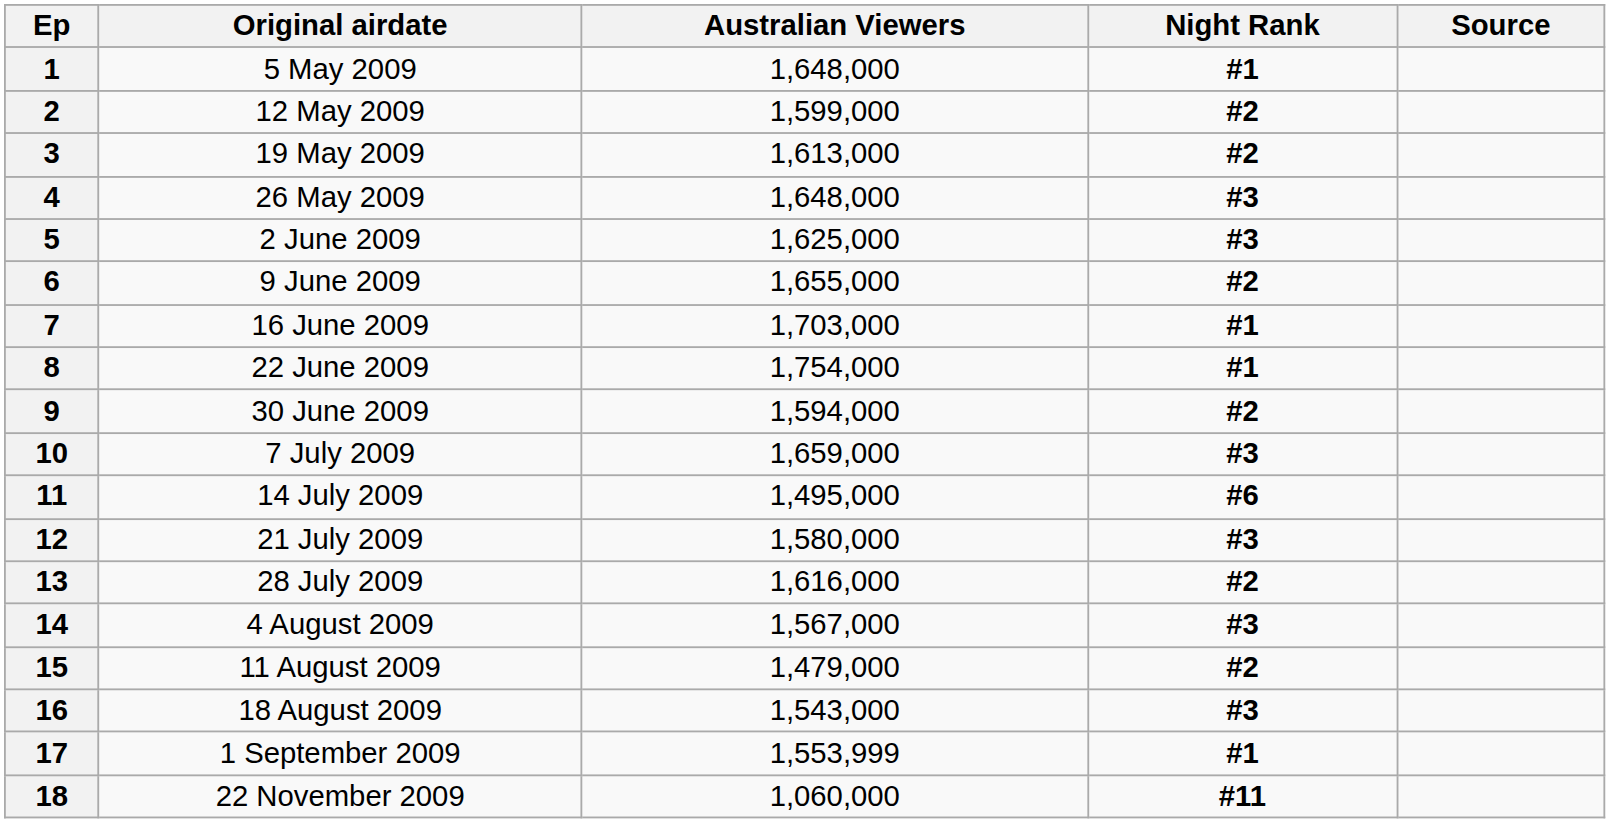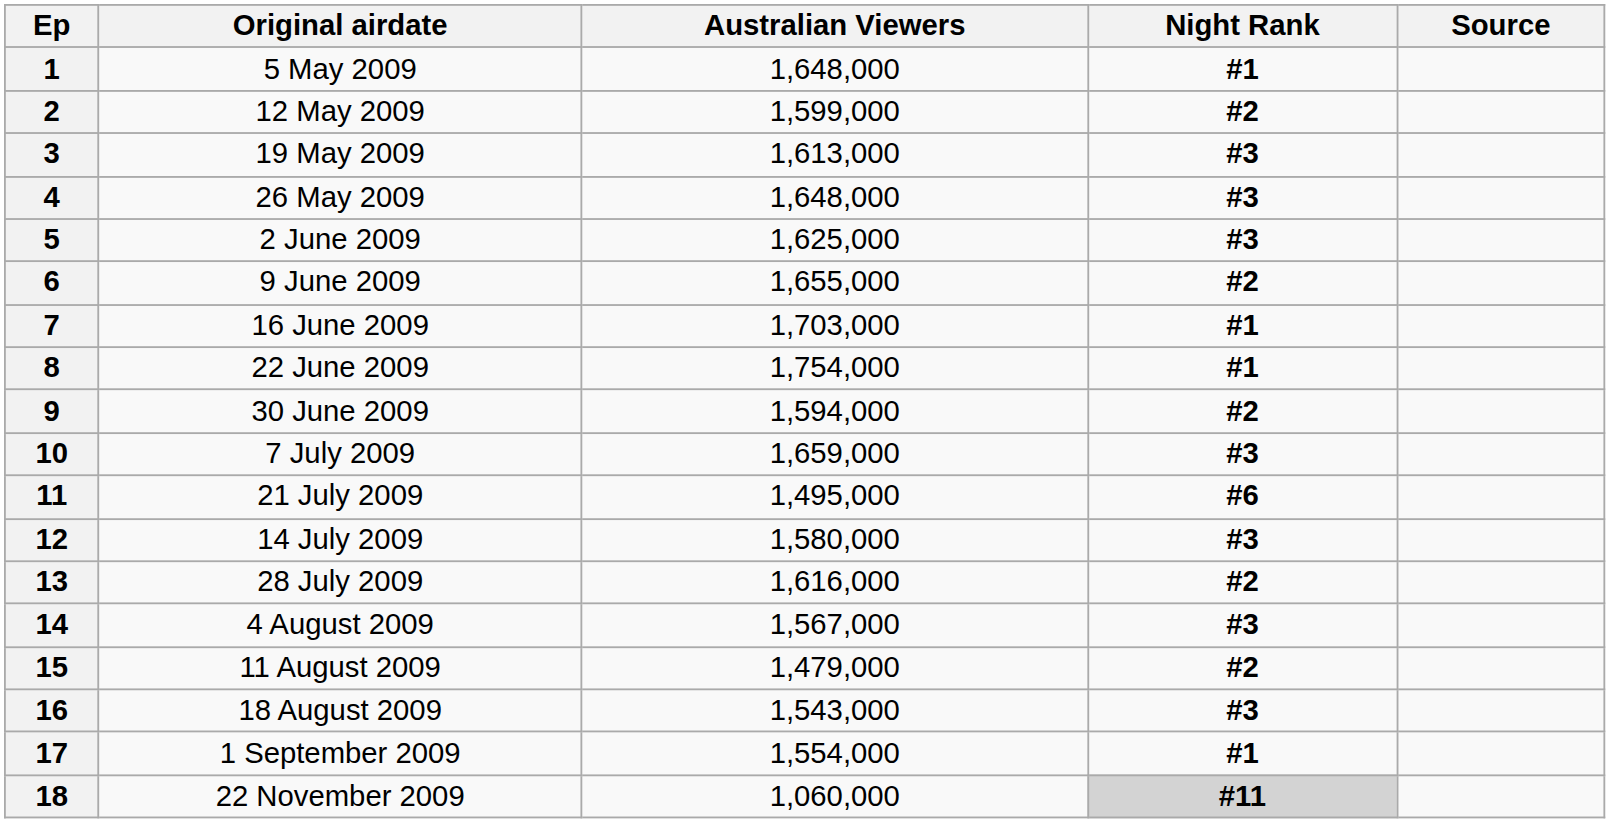3 | Night Rank: #2 -> #3
11 | Original airdate: 14 July 2009 -> 21 July 2009
12 | Original airdate: 21 July 2009 -> 14 July 2009
17 | Australian Viewers: 1,553,999 -> 1,554,000
18 | Night Rank: no background -> lightgrey background
